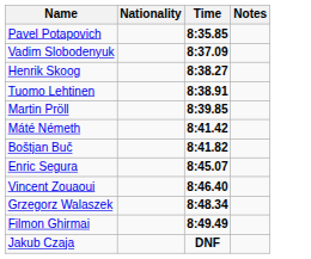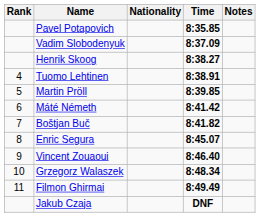+ column: Rank | 4 | 5 | 6 | 7 | 8 | 9 | 10 | 11
